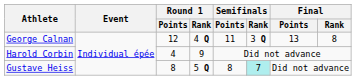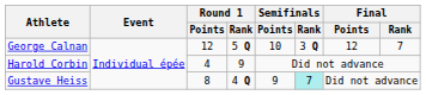George Calnan | Round 1 / Rank: 4 Q -> 5 Q
George Calnan | Semifinals / Points: 11 -> 10
George Calnan | Final / Points: 13 -> 12
George Calnan | Final / Rank: 8 -> 7
Gustave Heiss | Round 1 / Rank: 5 Q -> 4 Q
Gustave Heiss | Semifinals / Points: 8 -> 9
